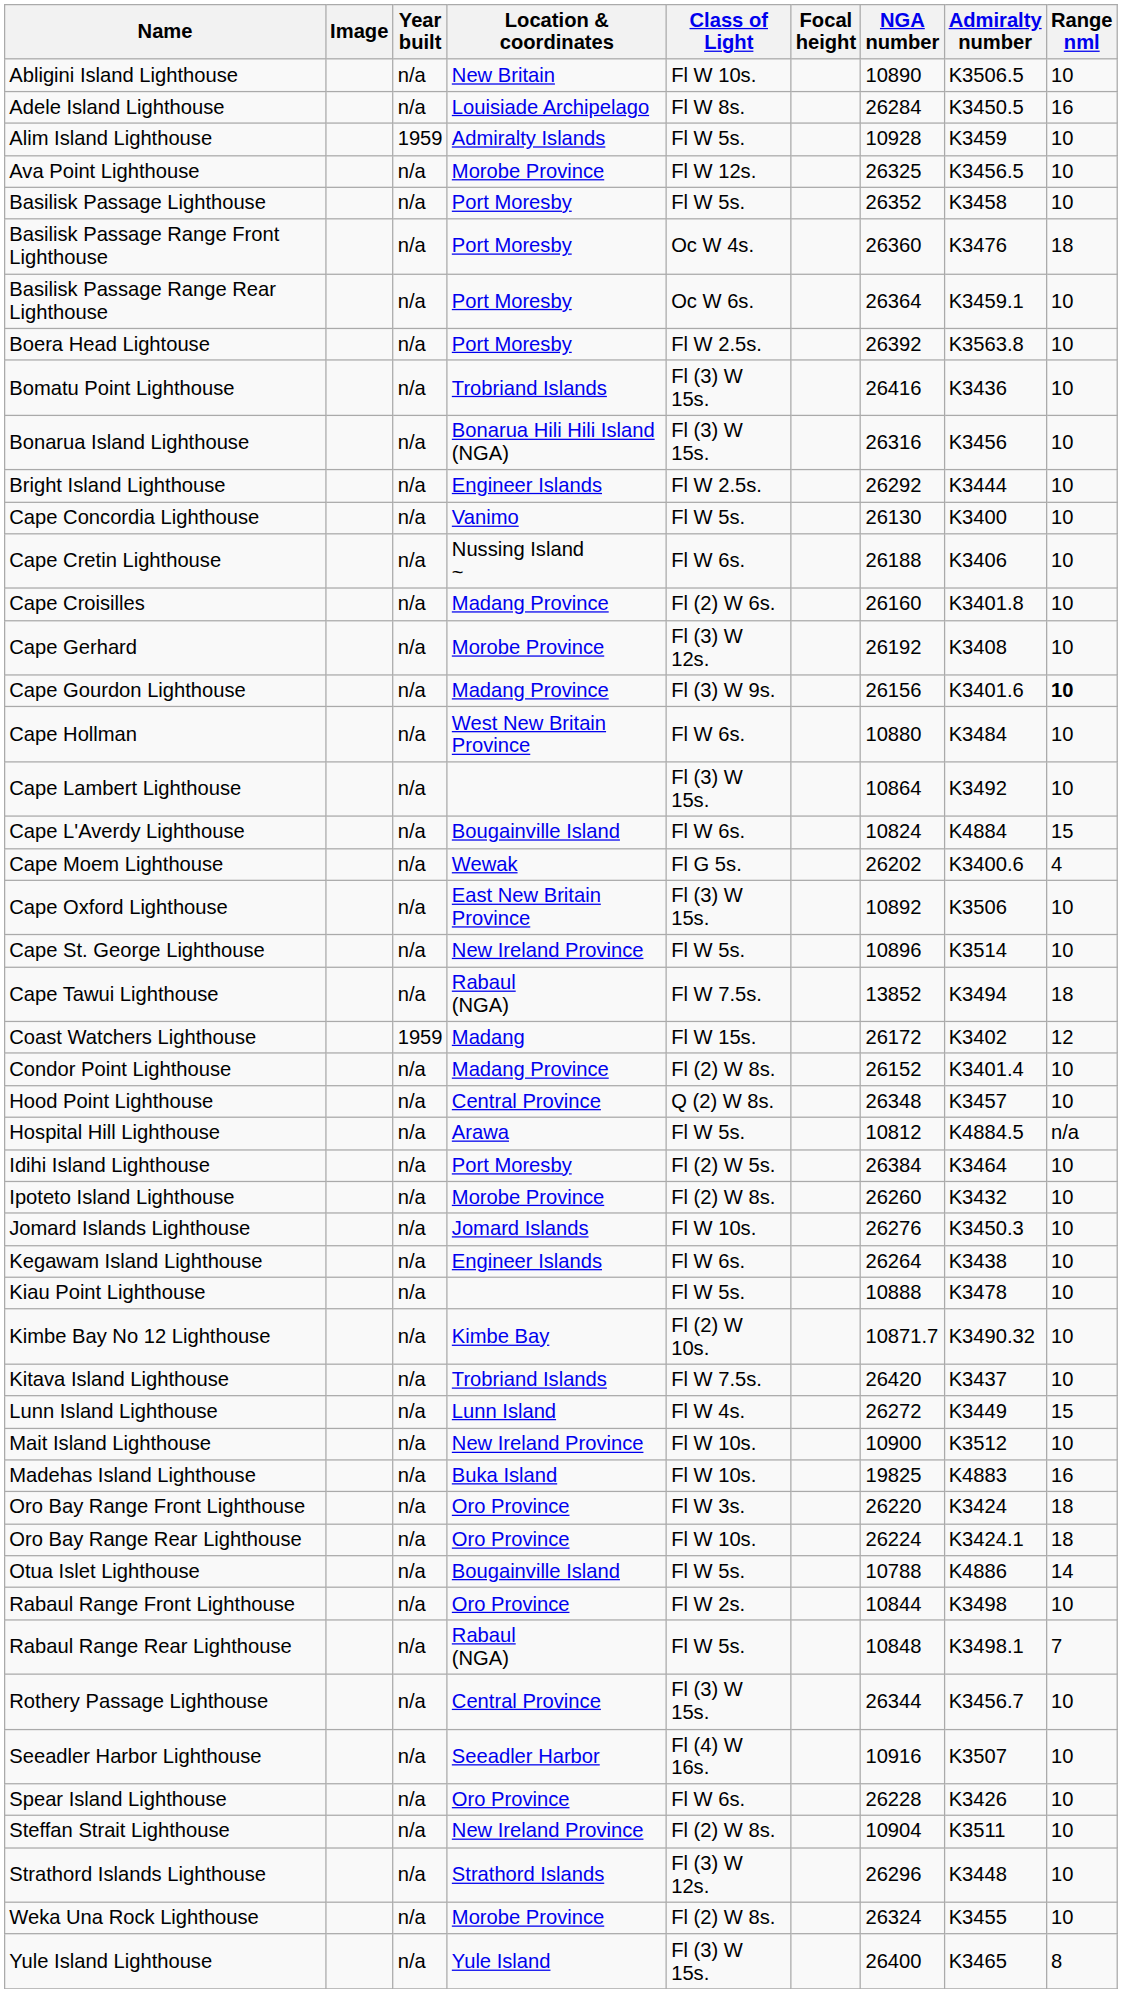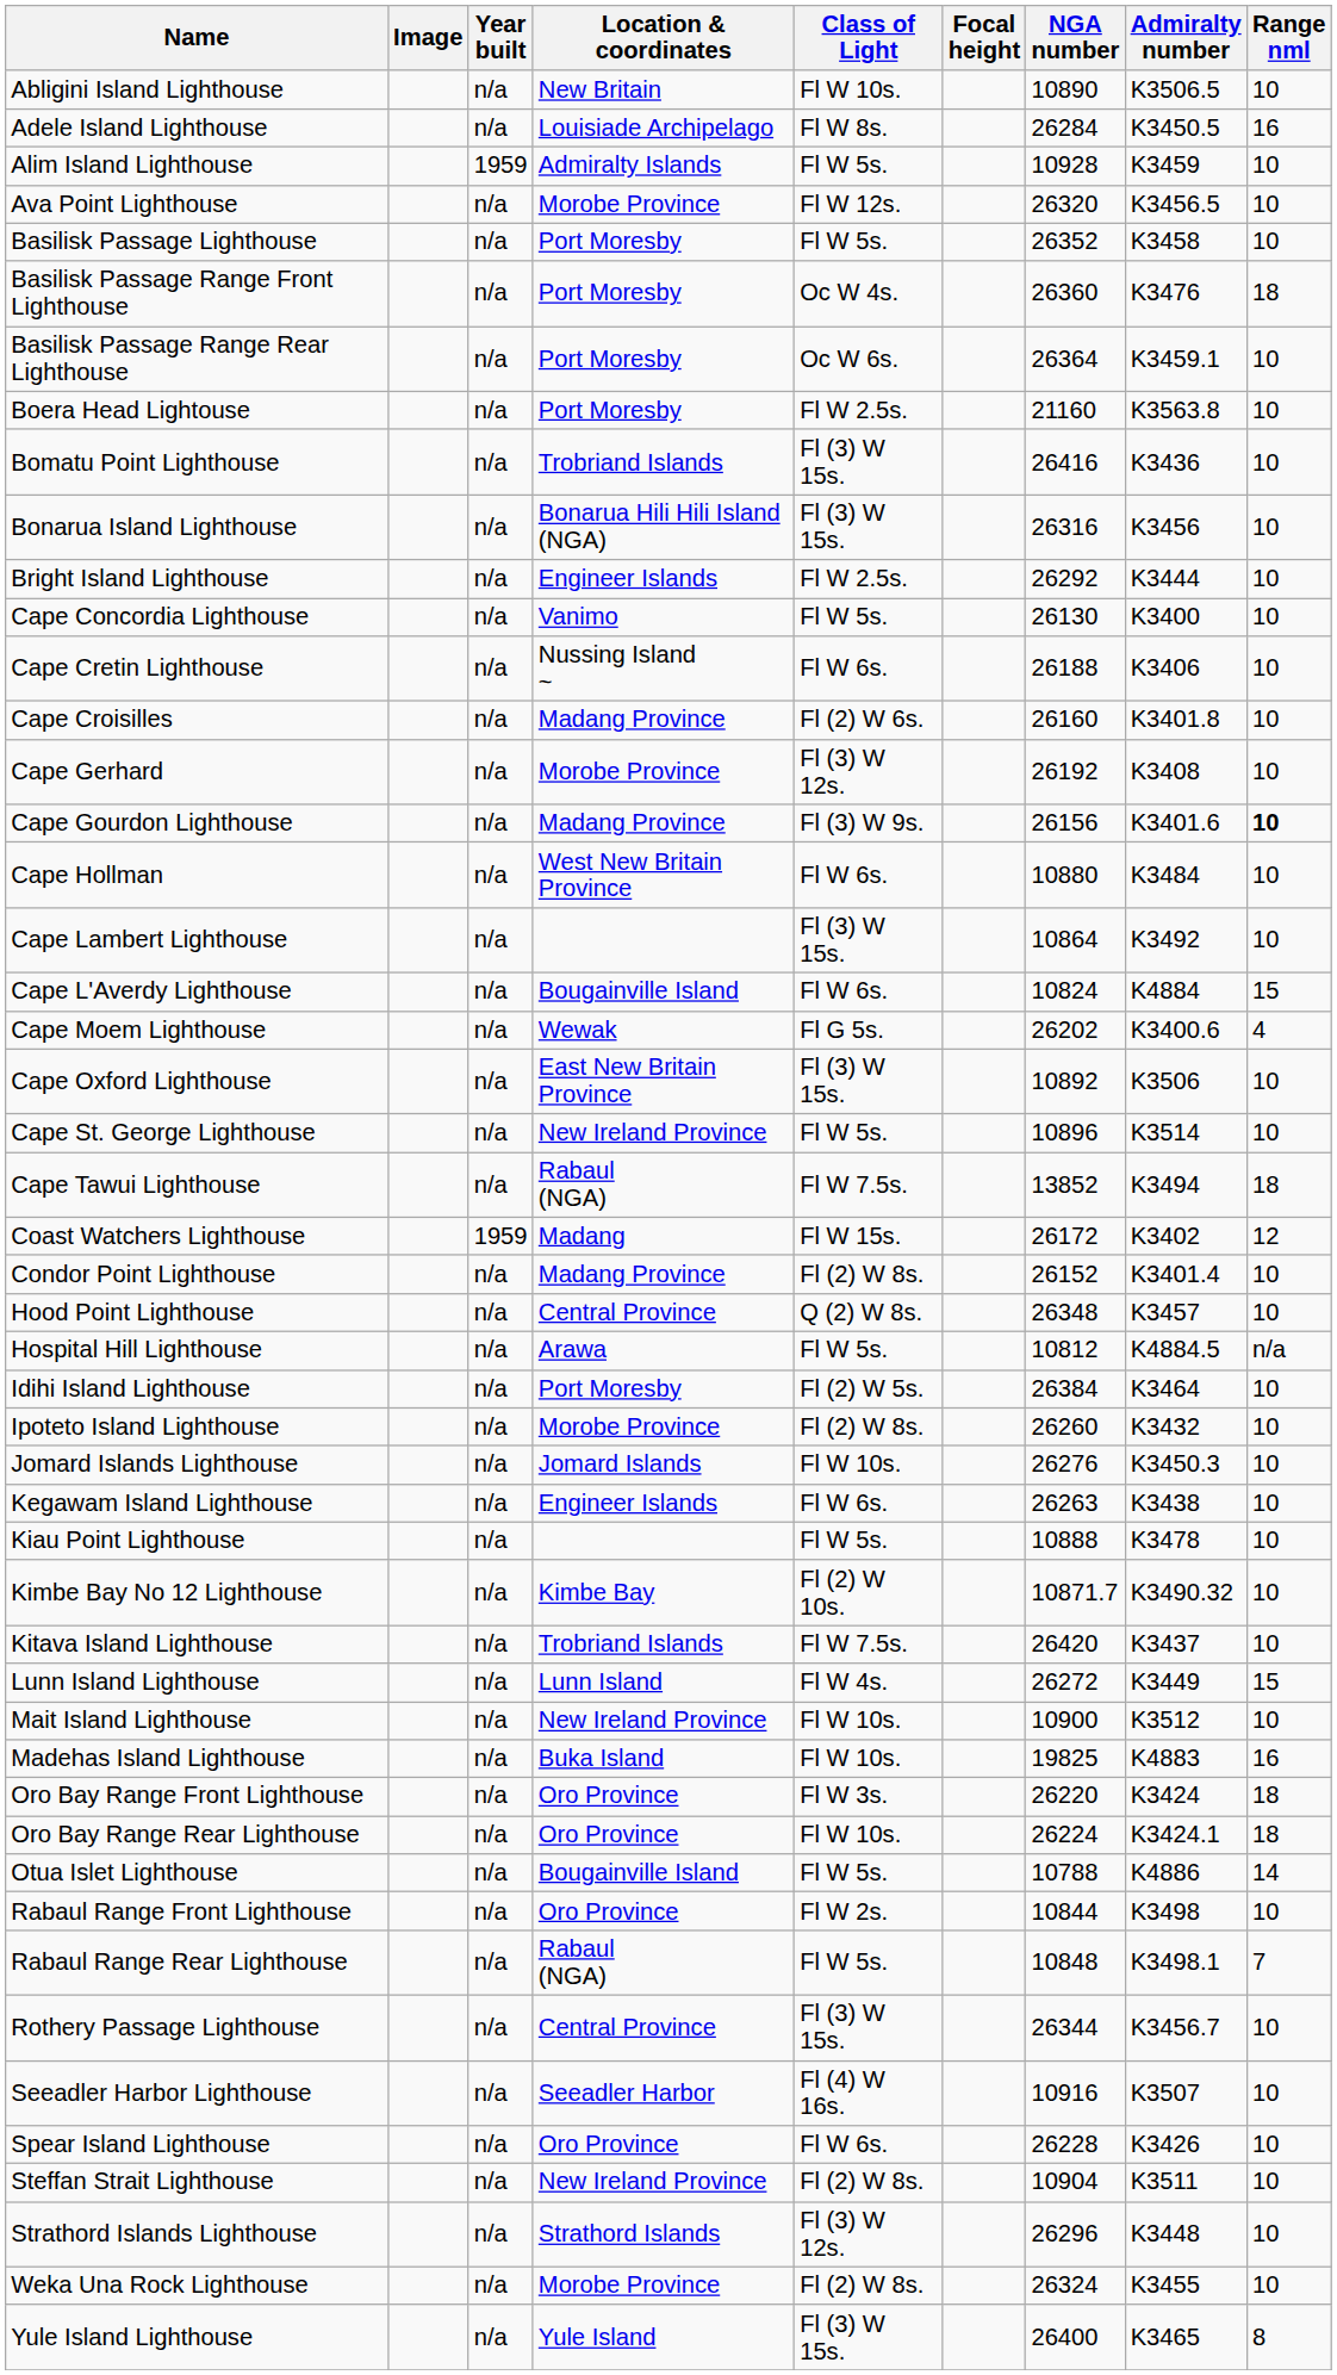Ava Point Lighthouse | NGA number: 26325 -> 26320
Boera Head Lightouse | NGA number: 26392 -> 21160
Kegawam Island Lighthouse | NGA number: 26264 -> 26263
